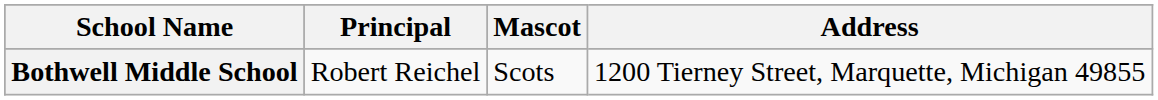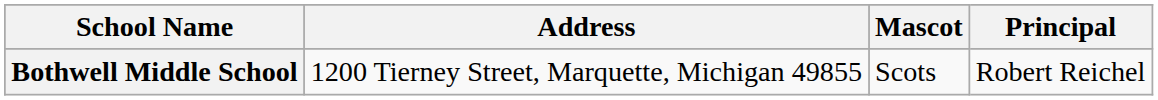columns swapped: Principal <-> Address
